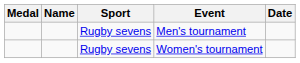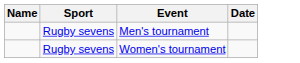- column: Medal
